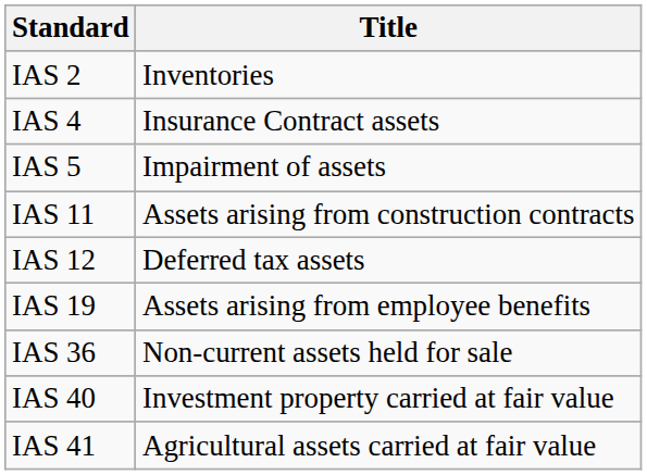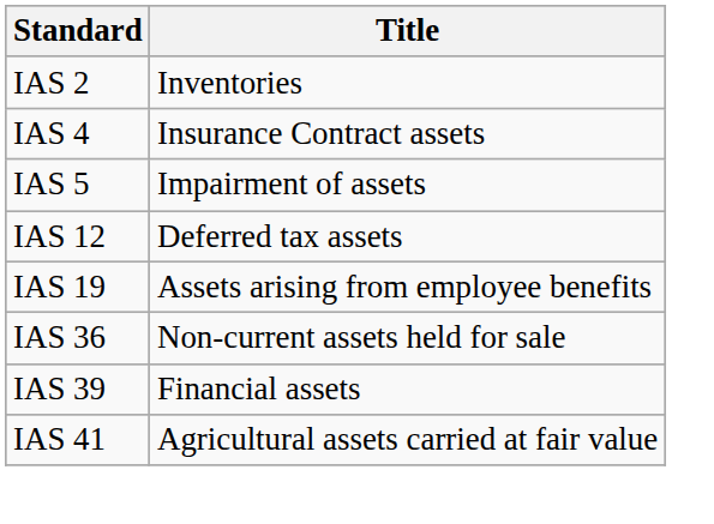- row: IAS 11 | Assets arising from construction contracts
+ row: IAS 39 | Financial assets
- row: IAS 40 | Investment property carried at fair value
